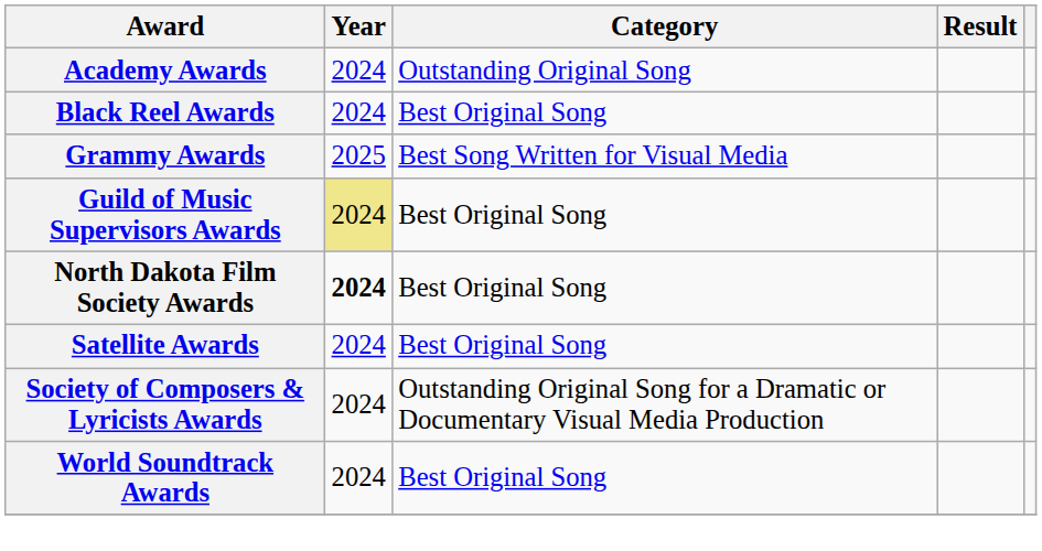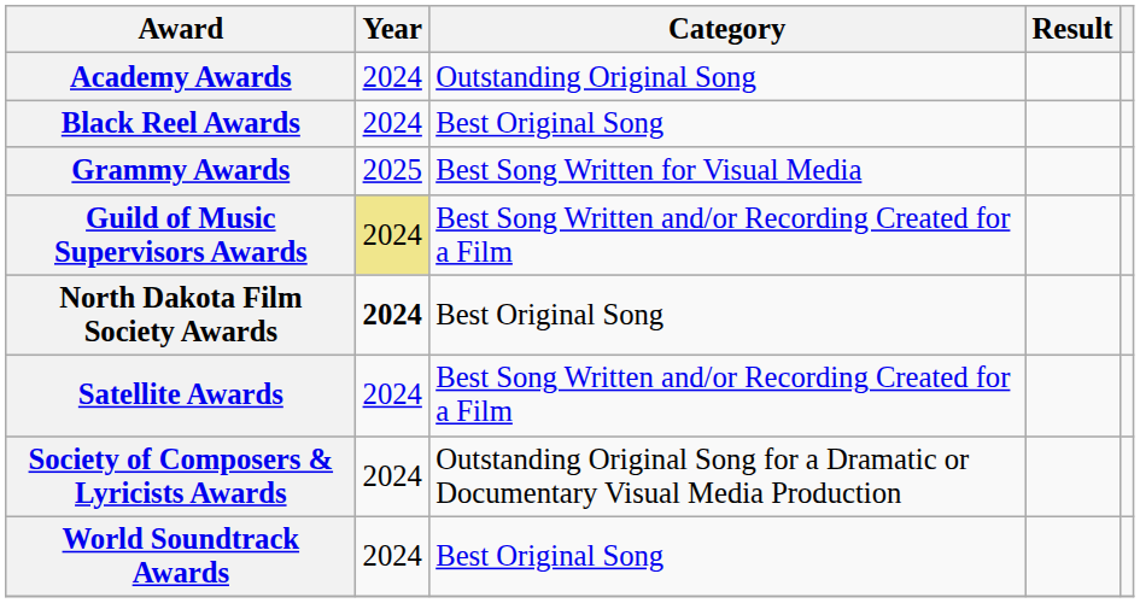Guild of Music Supervisors Awards | Category: Best Original Song -> Best Song Written and/or Recording Created for a Film
Satellite Awards | Category: Best Original Song -> Best Song Written and/or Recording Created for a Film
